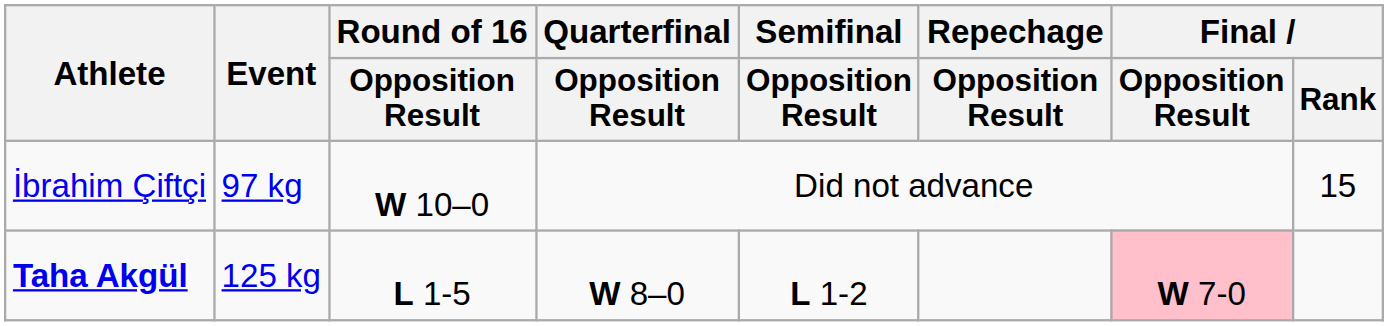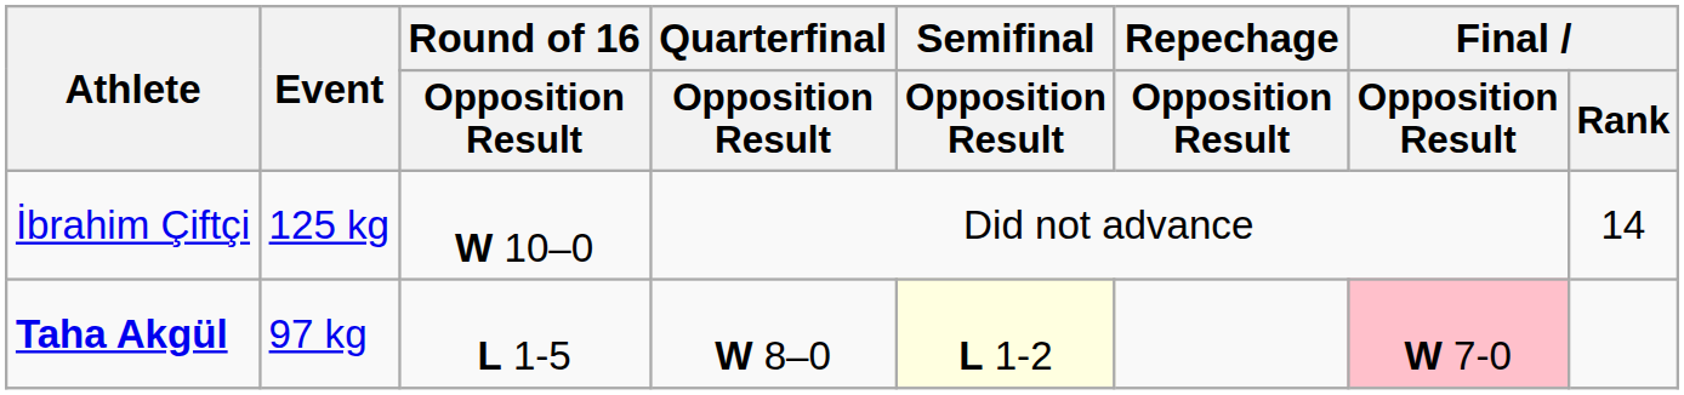İbrahim Çiftçi | Event: 97 kg -> 125 kg
İbrahim Çiftçi | Final / Rank: 15 -> 14
Taha Akgül | Event: 125 kg -> 97 kg
Taha Akgül | Semifinal / Opposition Result: no background -> lightyellow background
